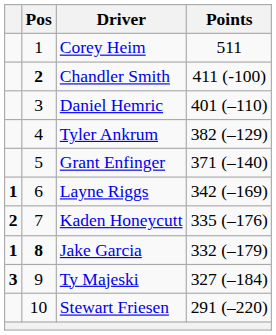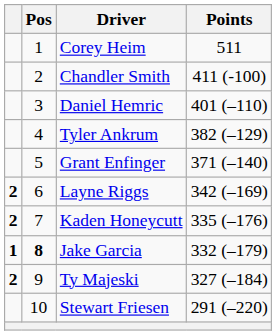Chandler Smith | Pos: bold -> normal
Layne Riggs | column 1: 1 -> 2
Ty Majeski | column 1: 3 -> 2
